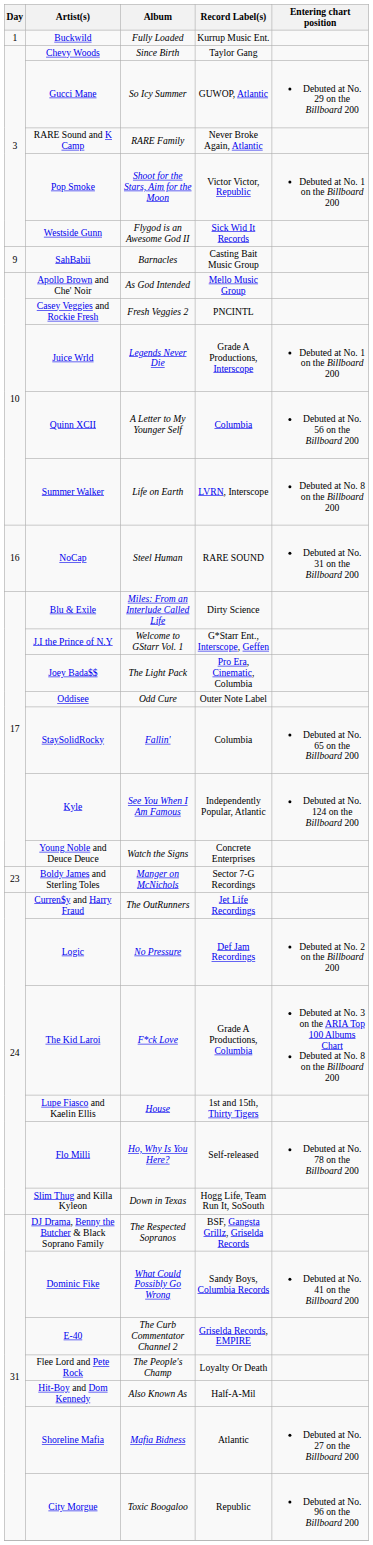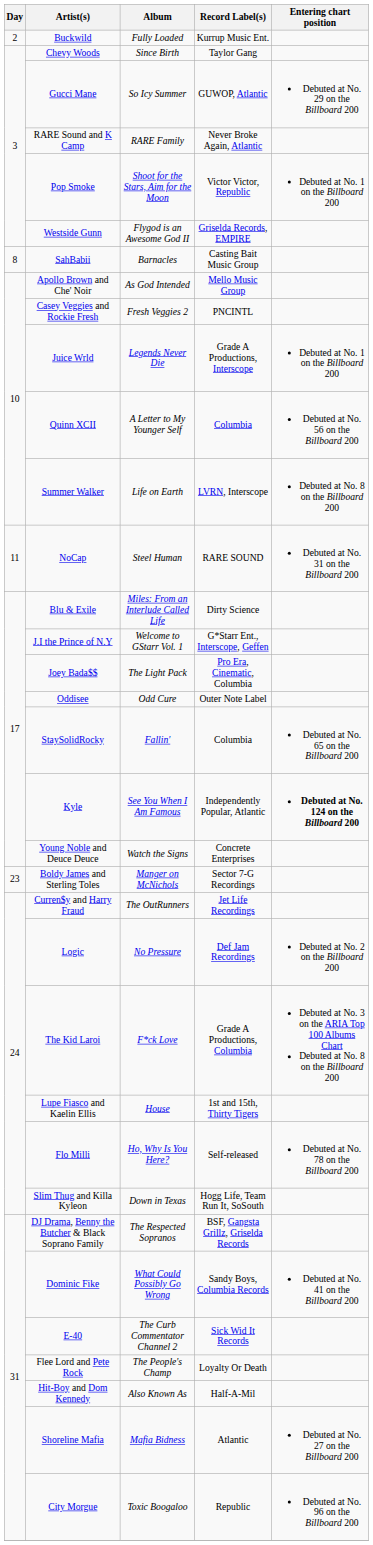Buckwild | Day: 1 -> 2
Westside Gunn | Record Label(s): Sick Wid It Records -> Griselda Records, EMPIRE
SahBabii | Day: 9 -> 8
NoCap | Day: 16 -> 11
Kyle | Entering chart position: normal -> bold
E-40 | Record Label(s): Griselda Records, EMPIRE -> Sick Wid It Records
